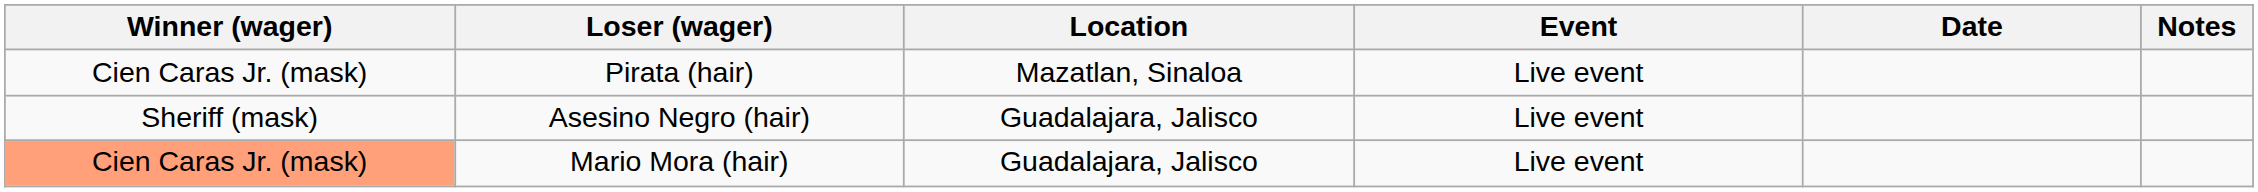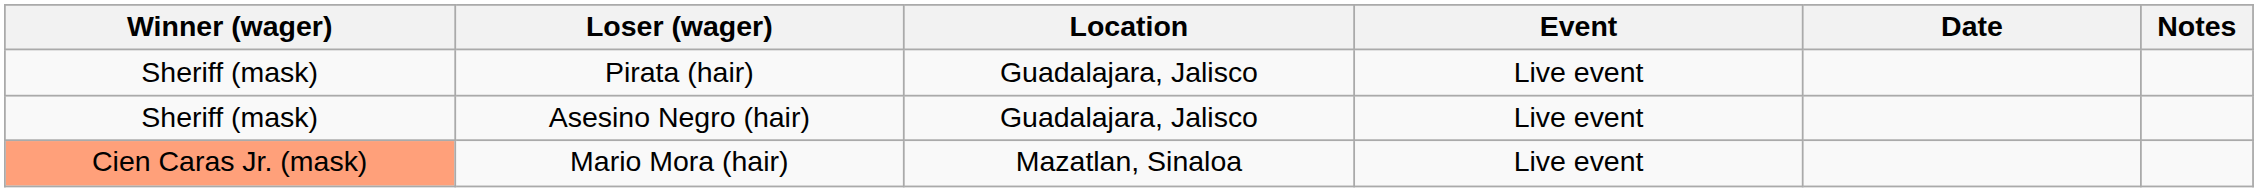Pirata (hair) | Winner (wager): Cien Caras Jr. (mask) -> Sheriff (mask)
Pirata (hair) | Location: Mazatlan, Sinaloa -> Guadalajara, Jalisco
Mario Mora (hair) | Location: Guadalajara, Jalisco -> Mazatlan, Sinaloa
